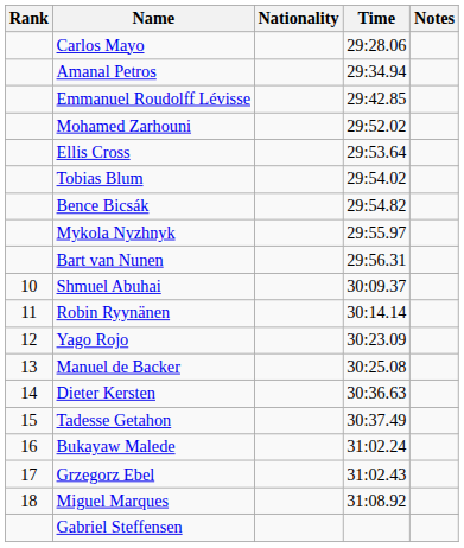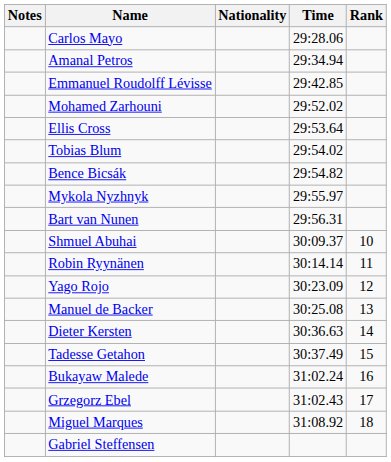columns swapped: Rank <-> Notes
